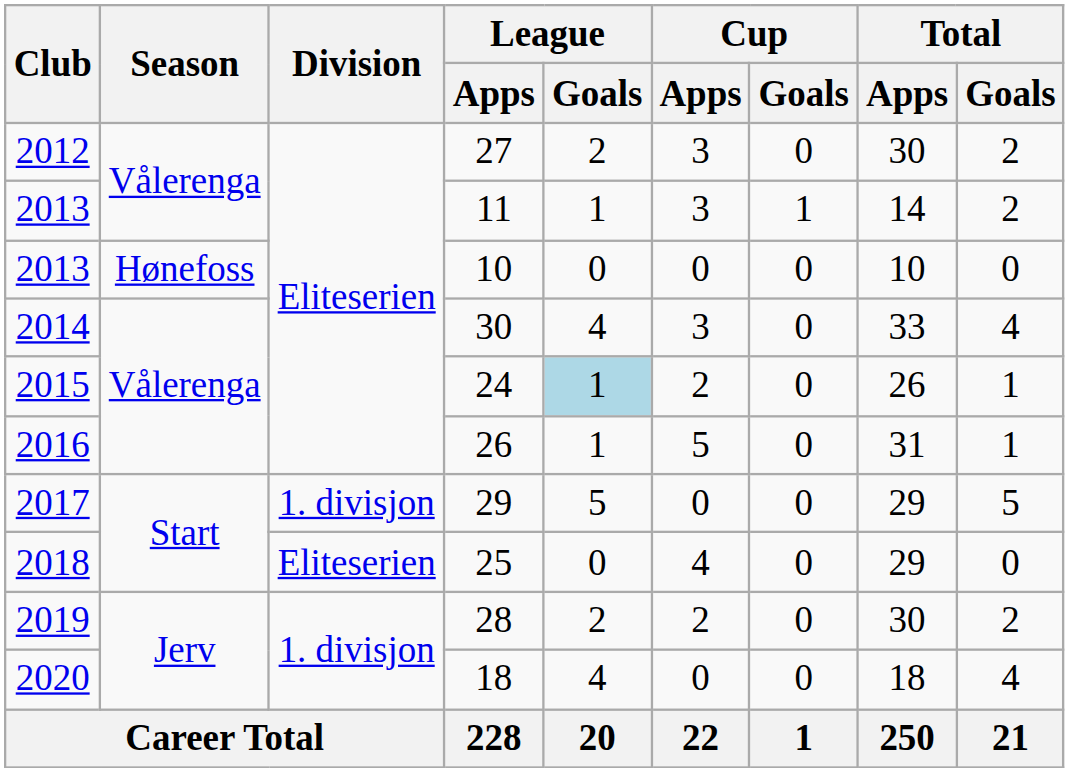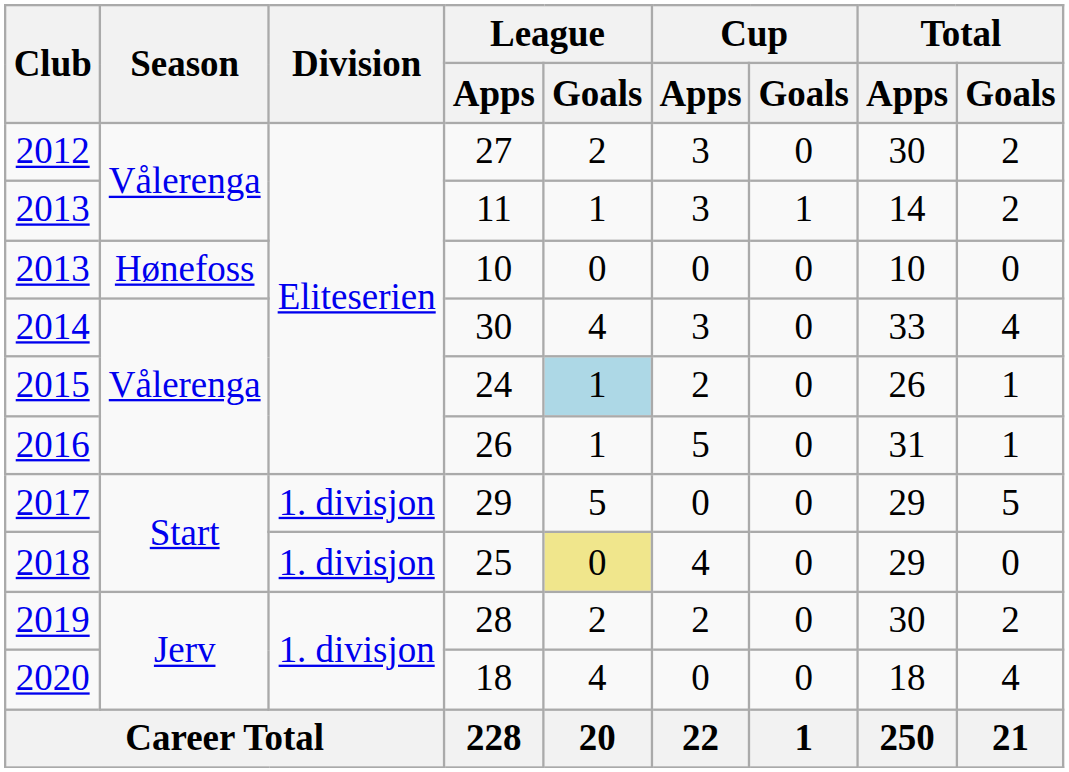25 | Division: Eliteserien -> 1. divisjon
25 | League / Goals: no background -> khaki background
